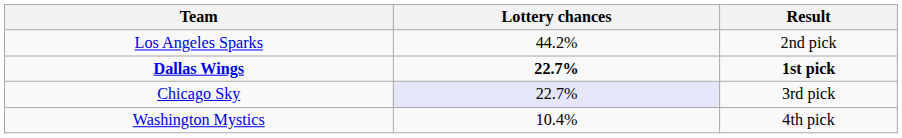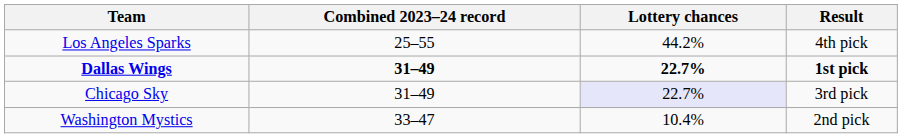+ column: Combined 2023–24 record | 25–55 | 31–49 | 31–49 | 33–47
Los Angeles Sparks | Result: 2nd pick -> 4th pick
Washington Mystics | Result: 4th pick -> 2nd pick
